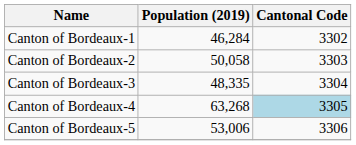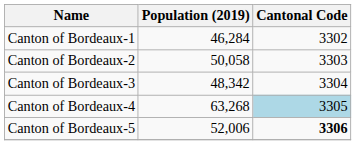Canton of Bordeaux-3 | Population (2019): 48,335 -> 48,342
Canton of Bordeaux-5 | Population (2019): 53,006 -> 52,006
Canton of Bordeaux-5 | Cantonal Code: normal -> bold
